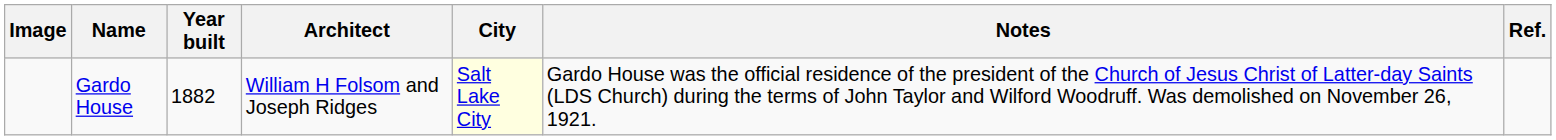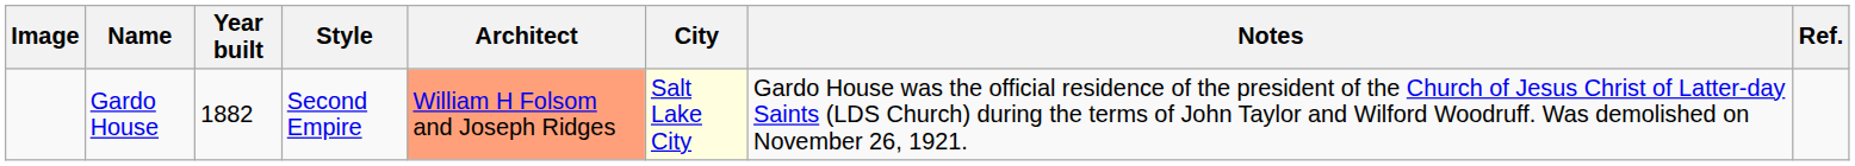+ column: Style | Second Empire
Gardo House | Architect: no background -> lightsalmon background
